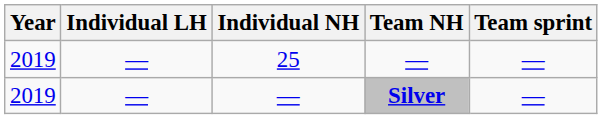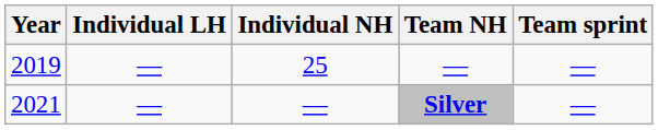Silver | Year: 2019 -> 2021
